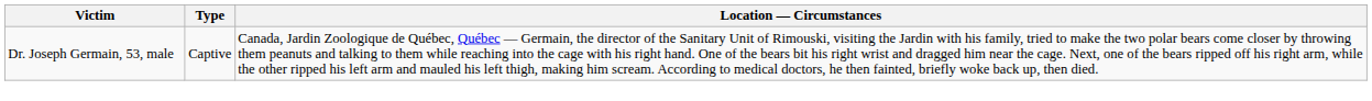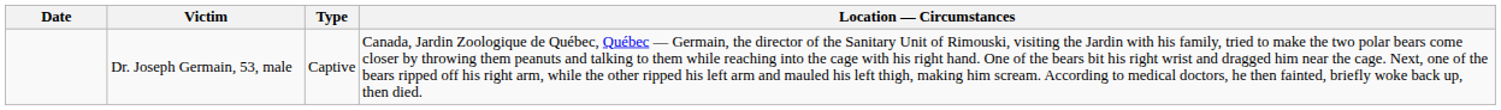+ column: Date
